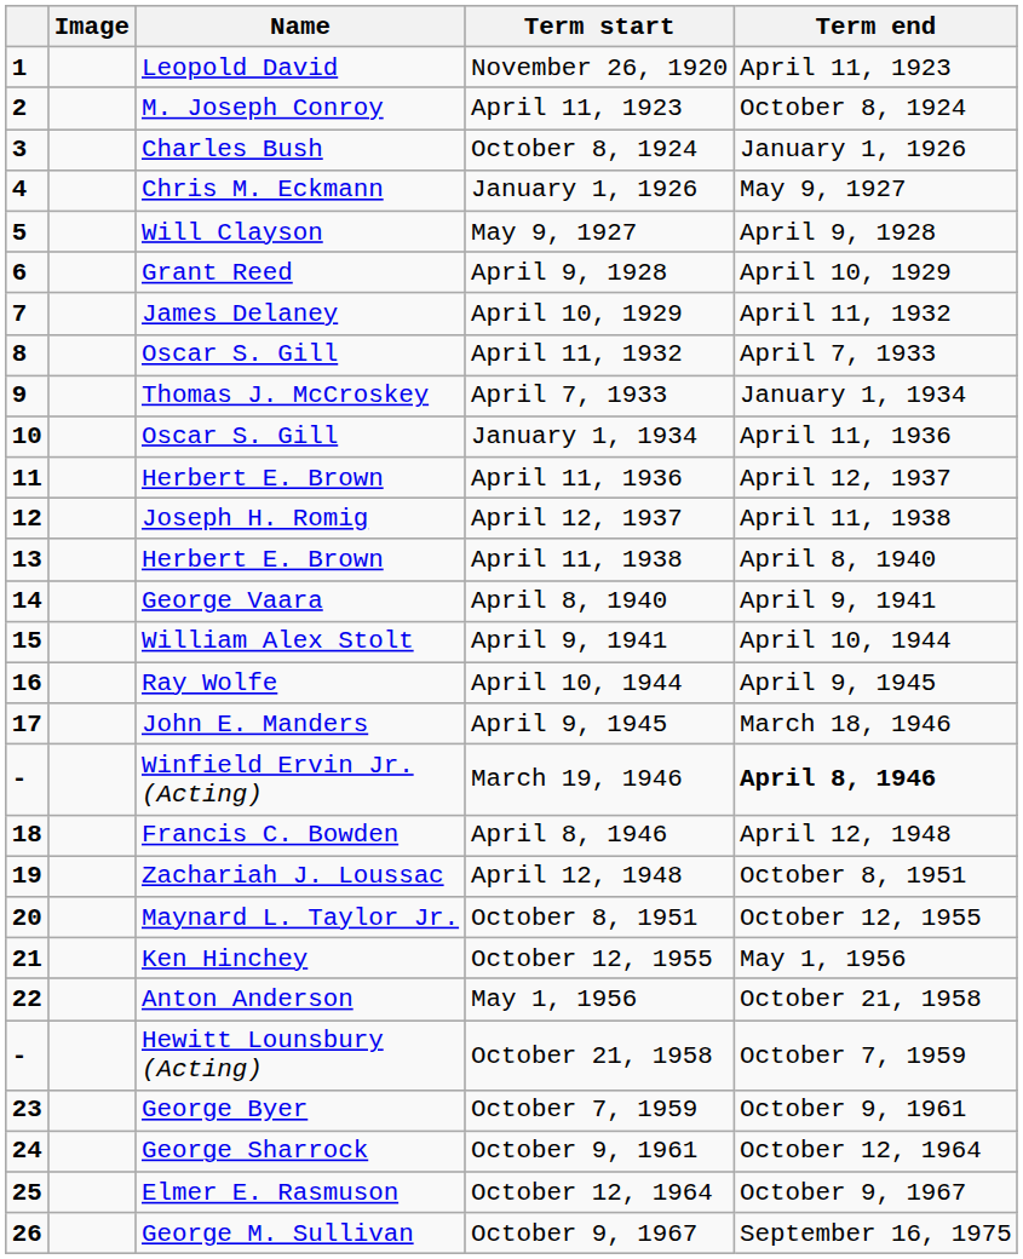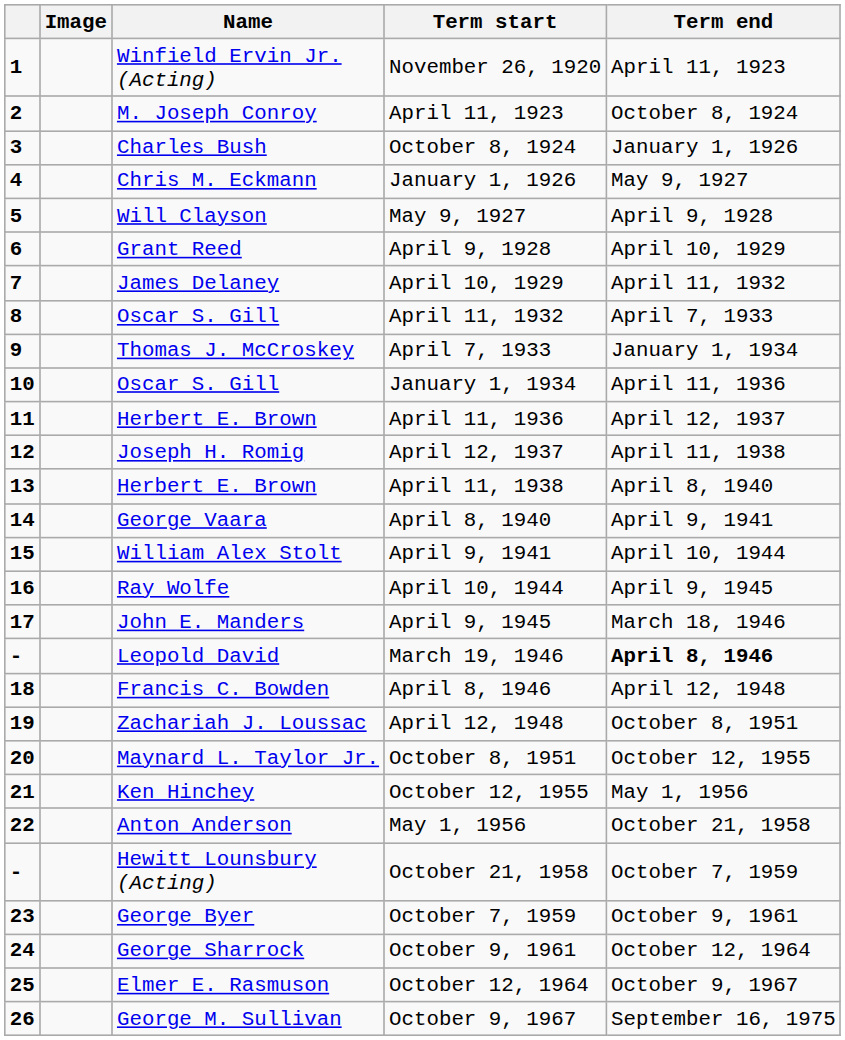November 26, 1920 | Name: Leopold David -> Winfield Ervin Jr. (Acting)
March 19, 1946 | Name: Winfield Ervin Jr. (Acting) -> Leopold David
